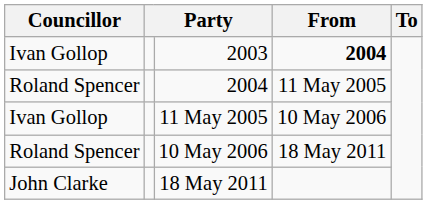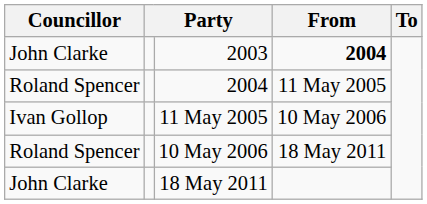2003 | Councillor: Ivan Gollop -> John Clarke
